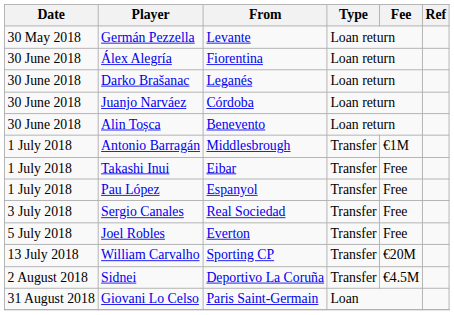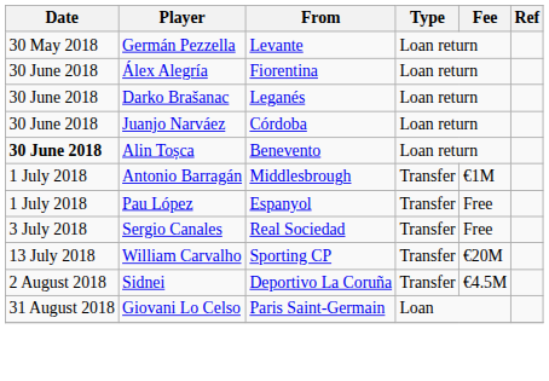Alin Toșca | Date: normal -> bold
- row: 1 July 2018 | Takashi Inui | Eibar | Transfer | Free
- row: 5 July 2018 | Joel Robles | Everton | Transfer | Free
